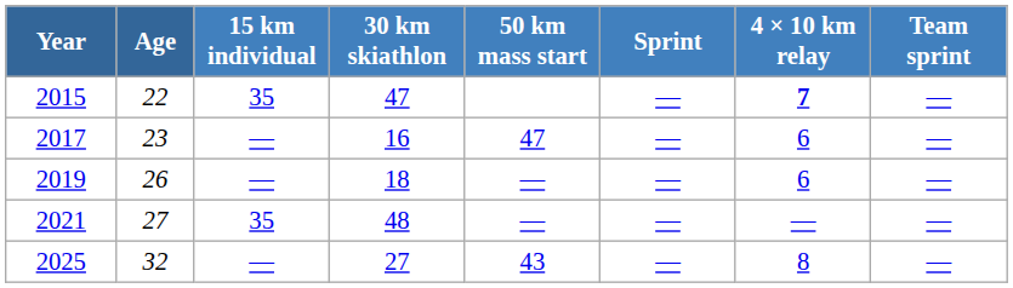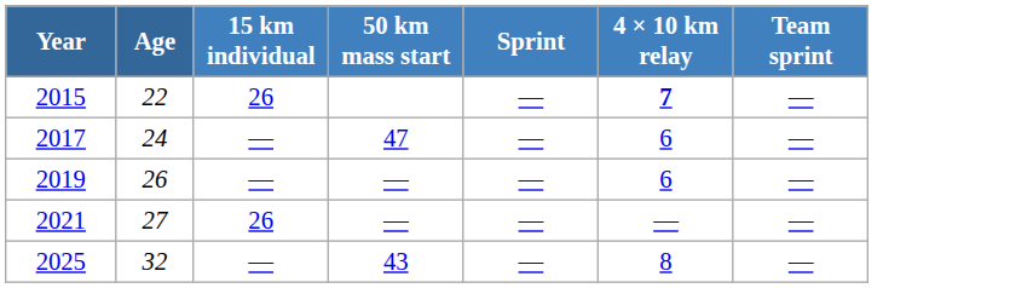- column: 30 km skiathlon | 47 | 16 | 18 | 48 | 27
2015 | 15 km individual: 35 -> 26
2017 | Age: 23 -> 24
2021 | 15 km individual: 35 -> 26
